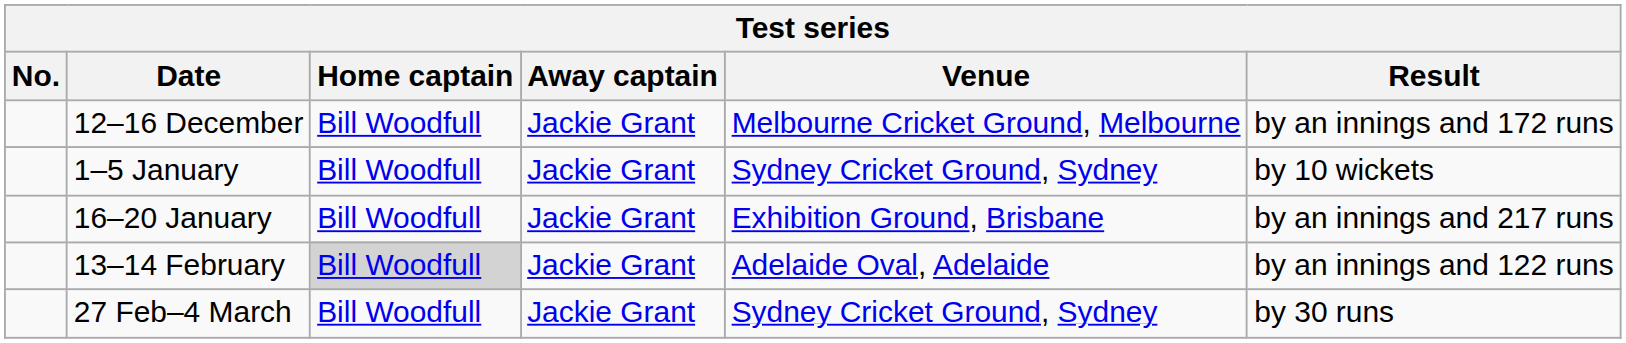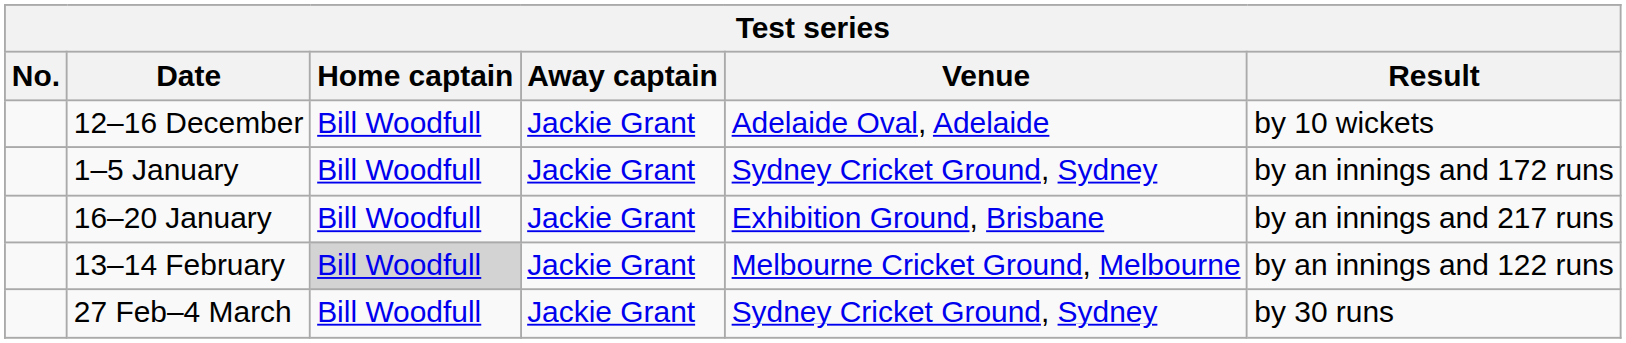12–16 December | Venue: Melbourne Cricket Ground, Melbourne -> Adelaide Oval, Adelaide
12–16 December | Result: by an innings and 172 runs -> by 10 wickets
1–5 January | Result: by 10 wickets -> by an innings and 172 runs
13–14 February | Venue: Adelaide Oval, Adelaide -> Melbourne Cricket Ground, Melbourne
